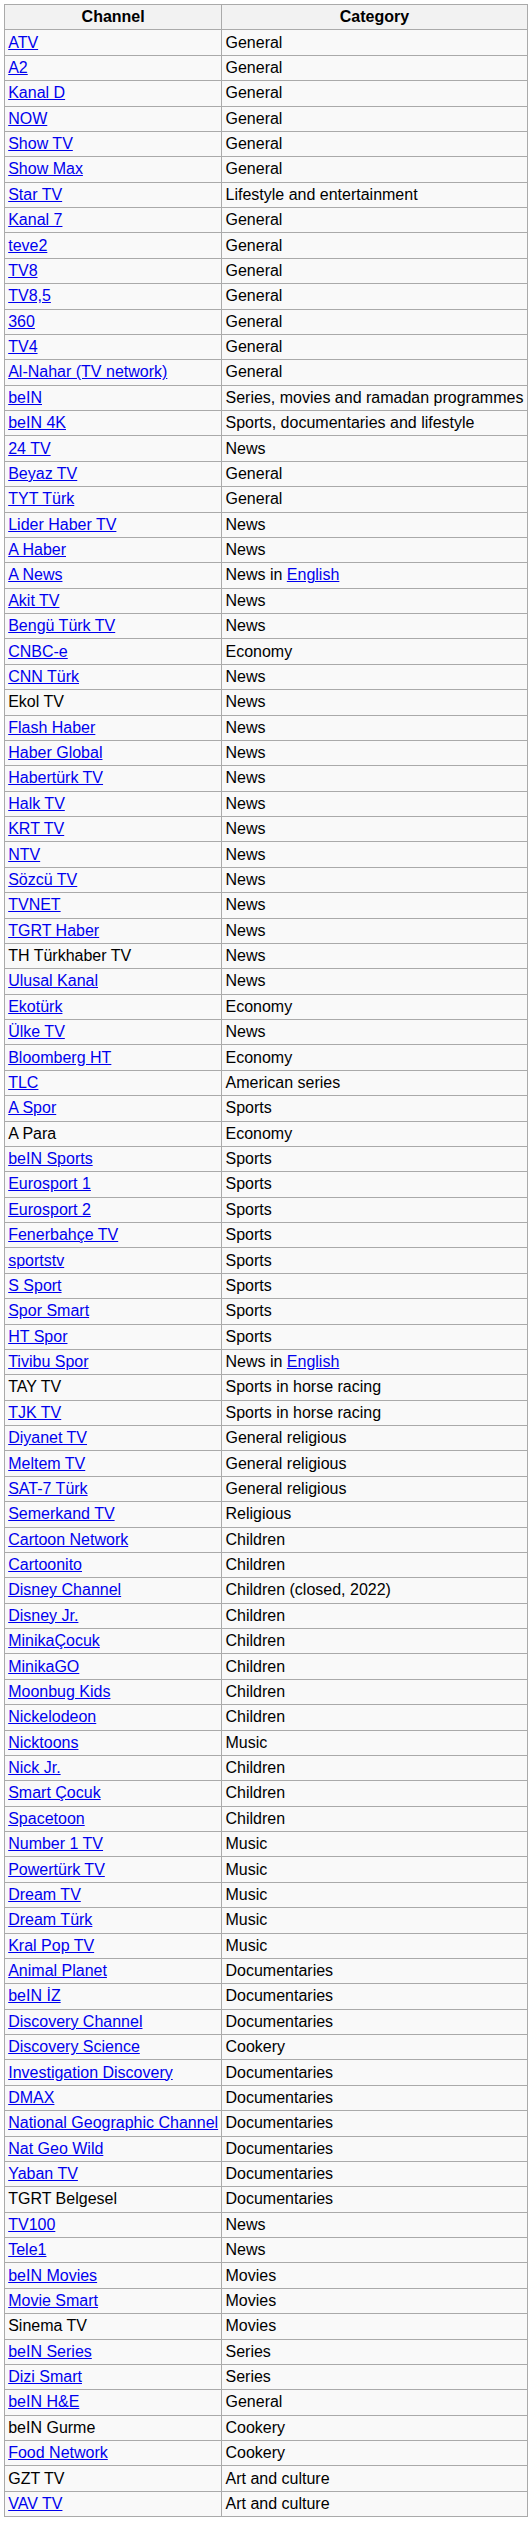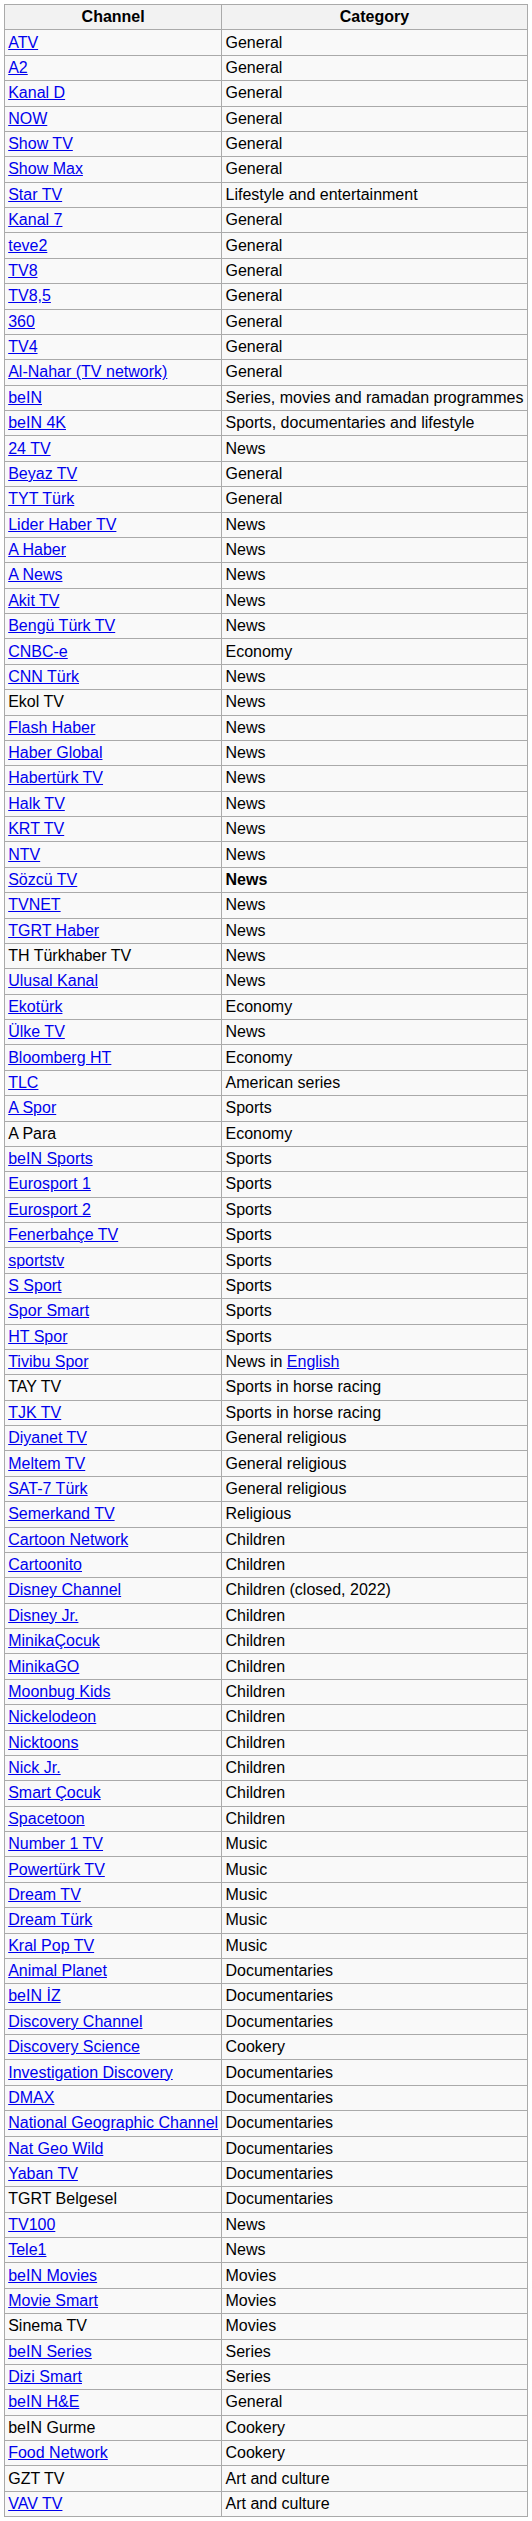A News | Category: News in English -> News
Sözcü TV | Category: normal -> bold
Nicktoons | Category: Music -> Children
